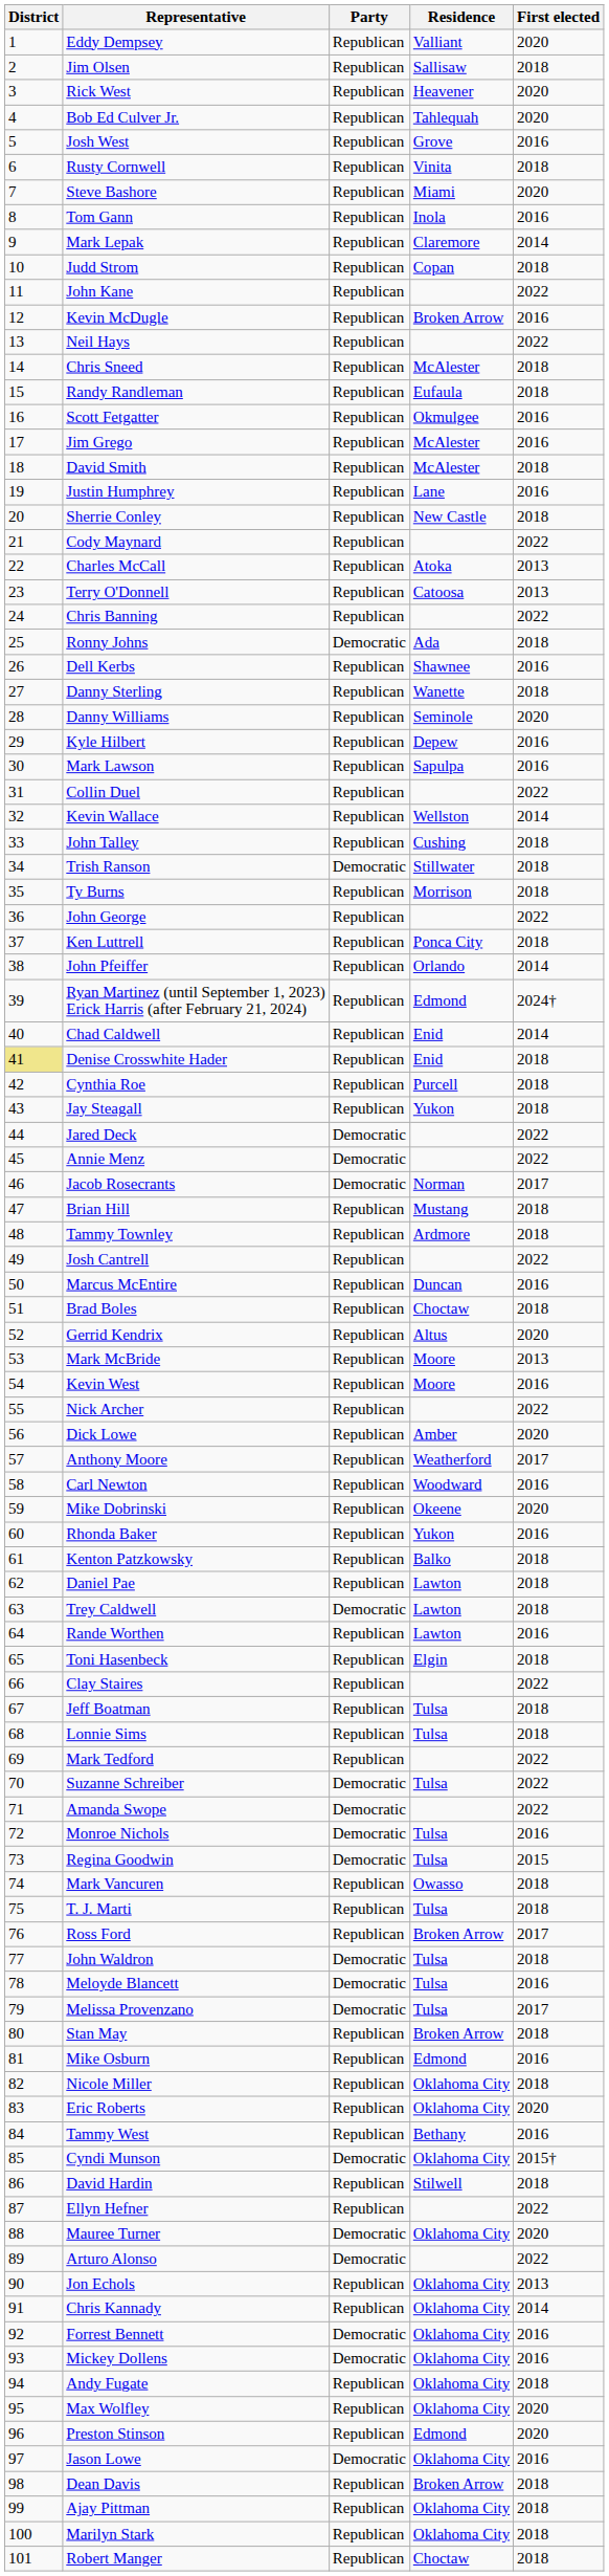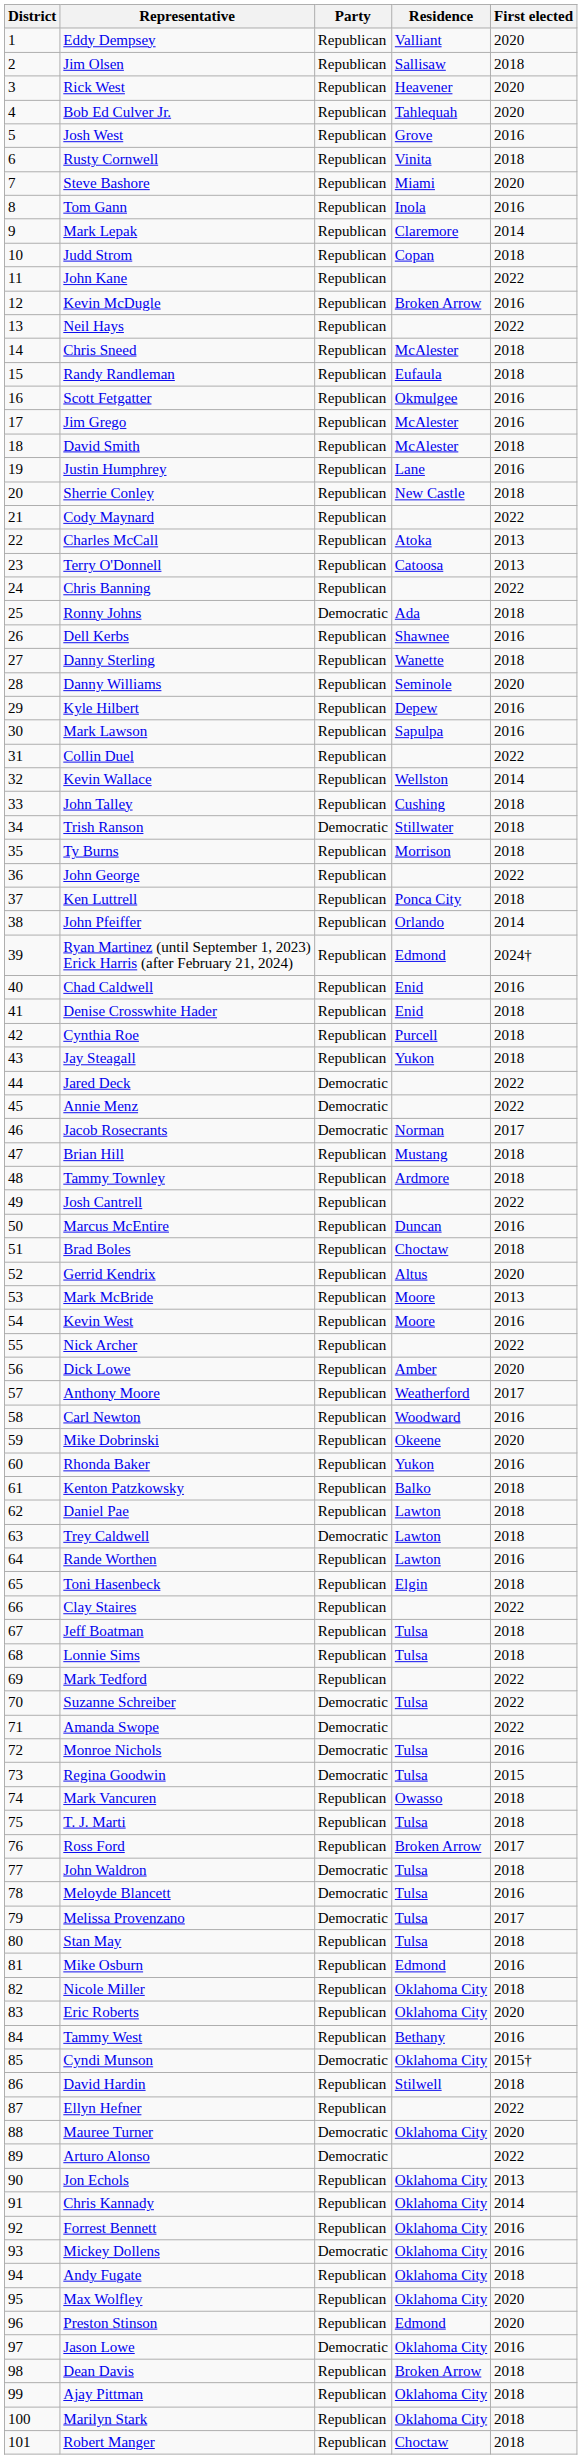Chad Caldwell | First elected: 2014 -> 2016
Denise Crosswhite Hader | District: khaki background -> no background
Stan May | Residence: Broken Arrow -> Tulsa
Forrest Bennett | Party: Democratic -> Republican
